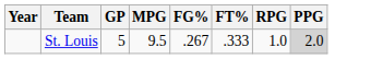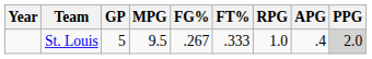+ column: APG | .4
